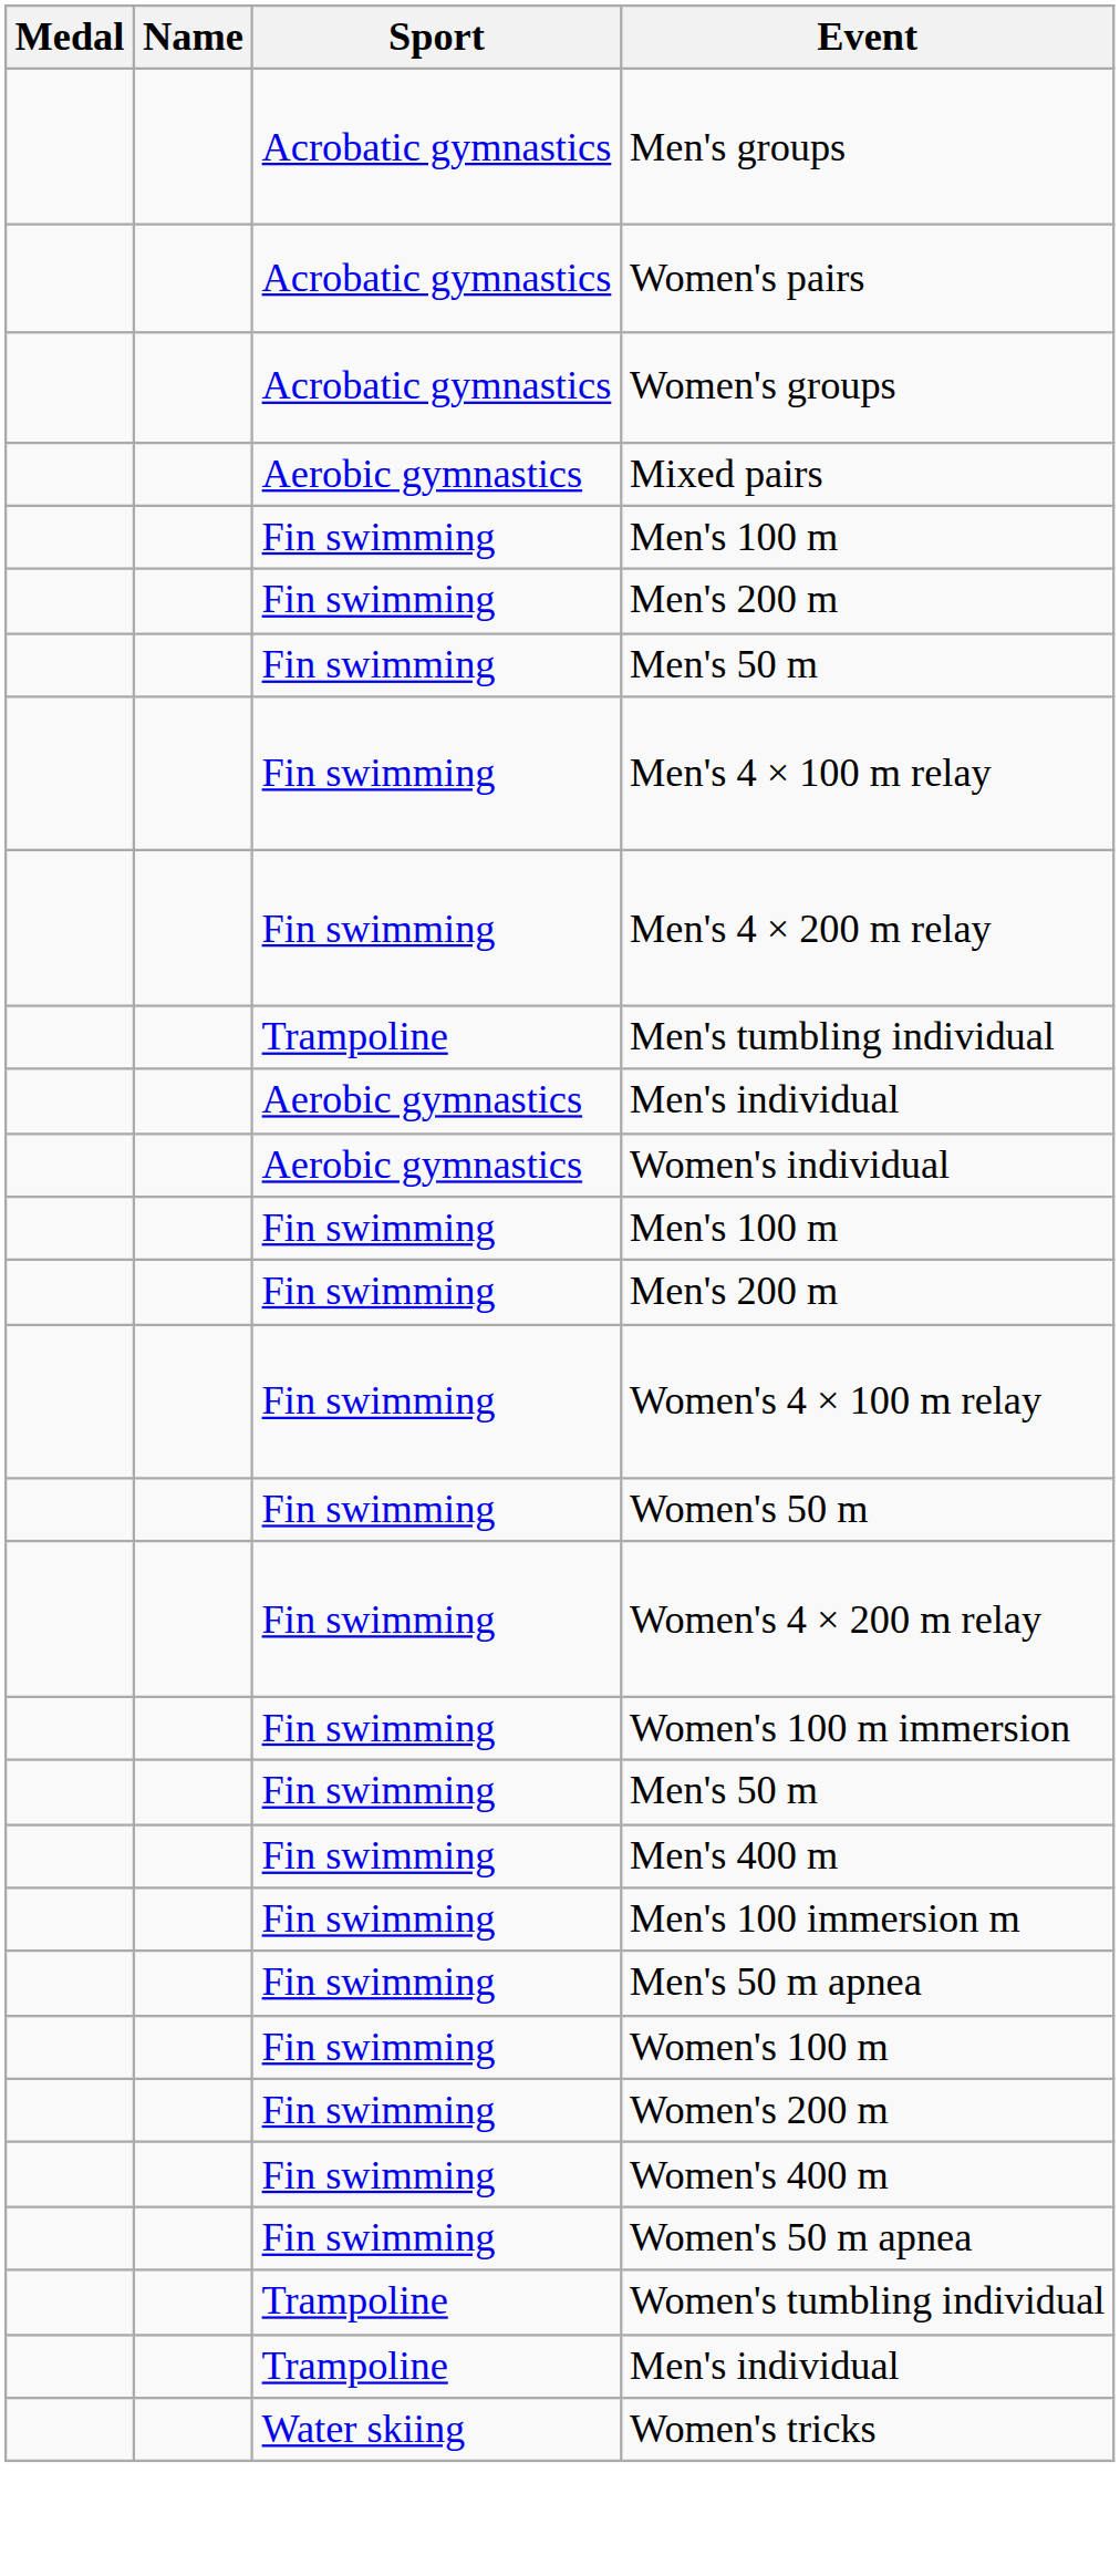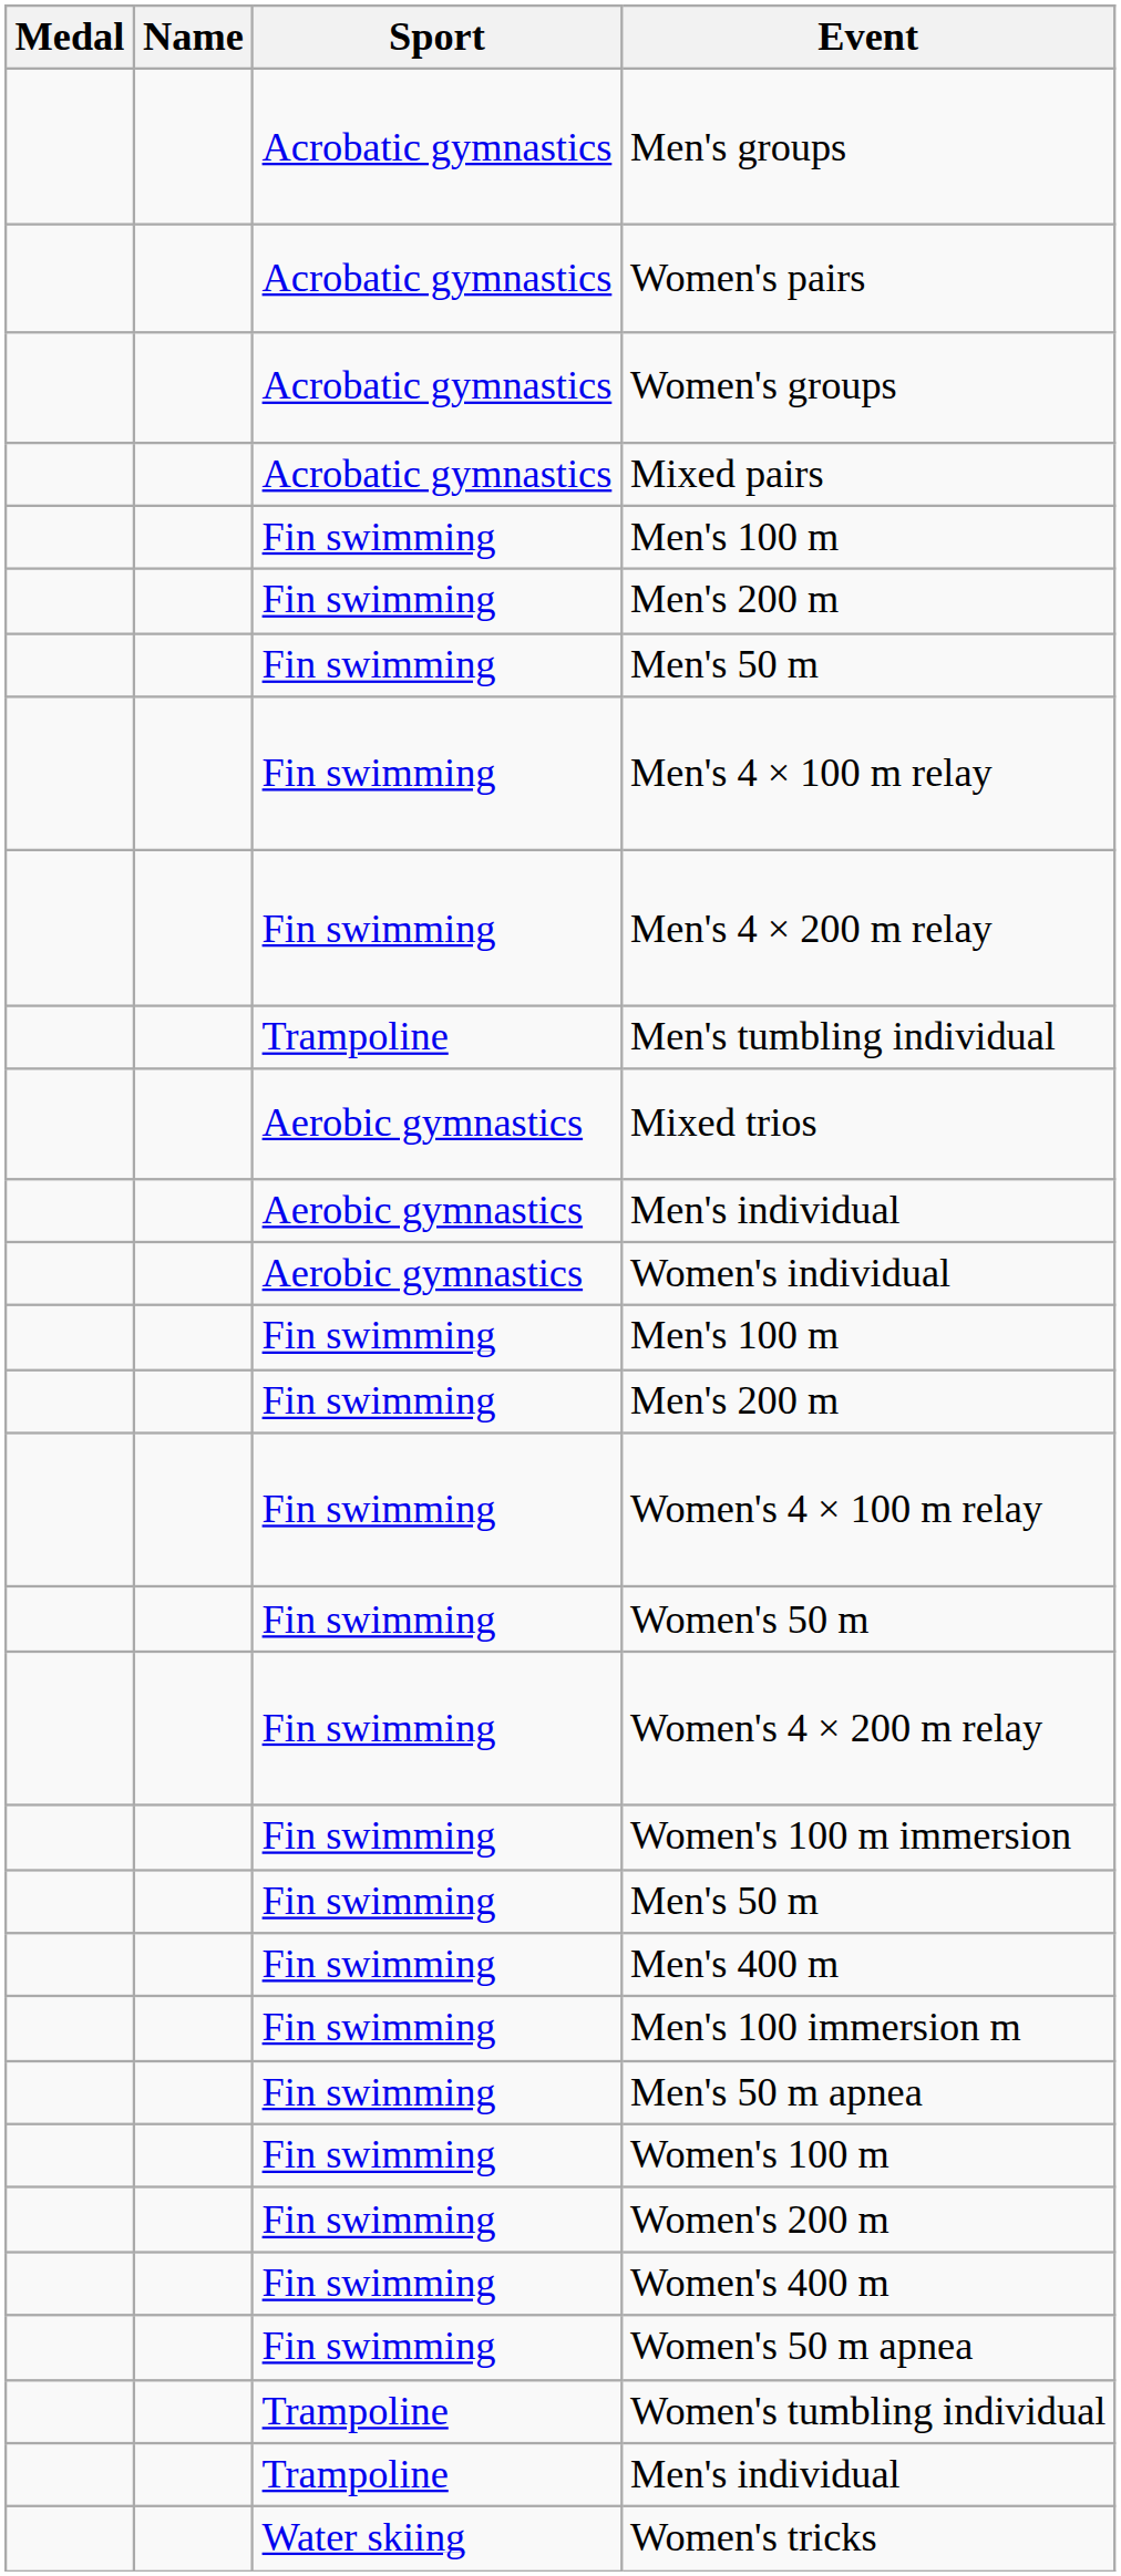+ row: Acrobatic gymnastics | Mixed pairs
- row: Aerobic gymnastics | Mixed pairs
+ row: Aerobic gymnastics | Mixed trios
